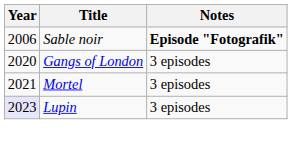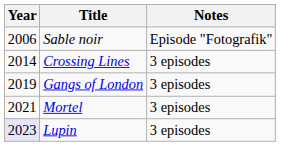Sable noir | Notes: bold -> normal
+ row: 2014 | Crossing Lines | 3 episodes
Gangs of London | Year: 2020 -> 2019
